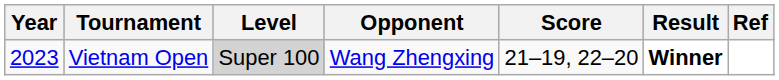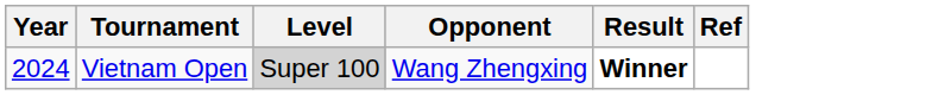- column: Score | 21–19, 22–20
Vietnam Open | Year: 2023 -> 2024
